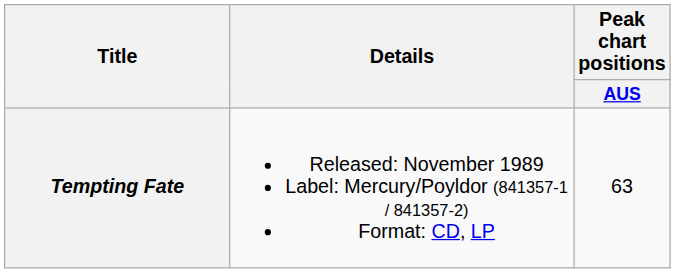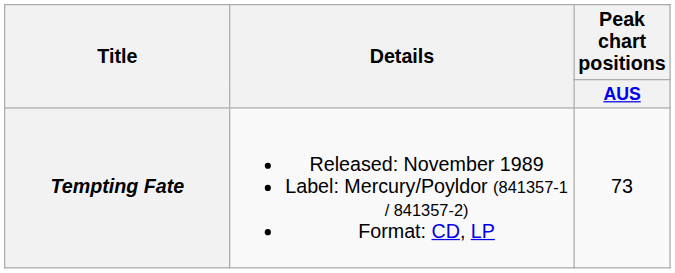Tempting Fate | Peak chart positions / AUS: 63 -> 73
